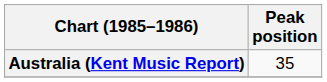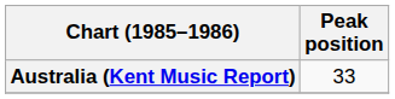Australia (Kent Music Report) | Peak position: 35 -> 33
